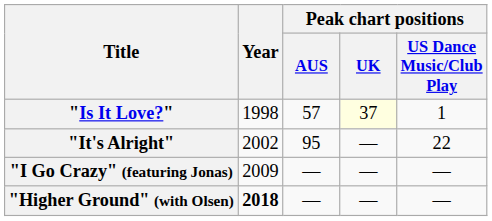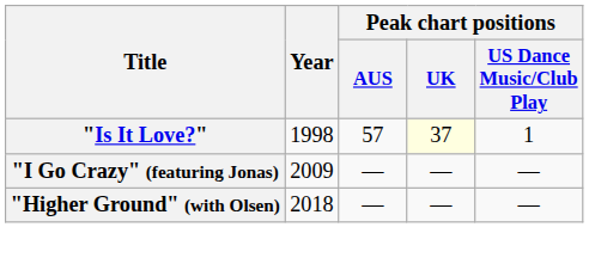- row: "It's Alright" | 2002 | 95 | — | 22
"Higher Ground" (with Olsen) | Year: bold -> normal
